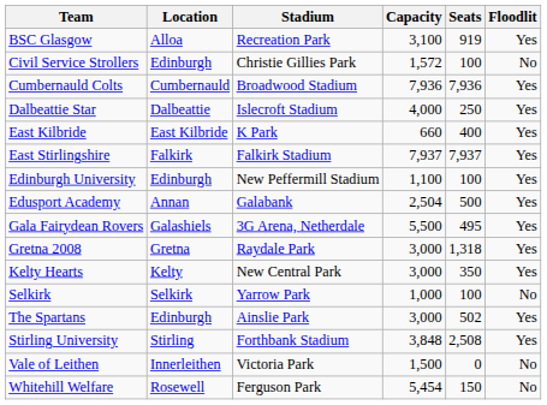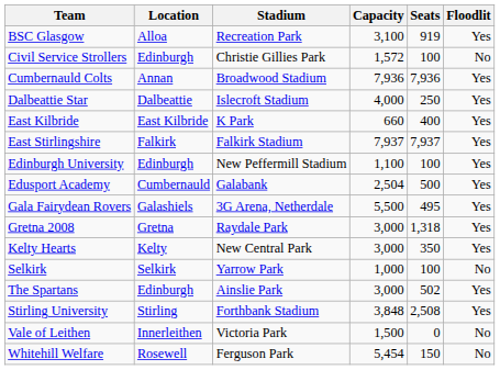Cumbernauld Colts | Location: Cumbernauld -> Annan
Edusport Academy | Location: Annan -> Cumbernauld
